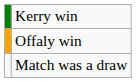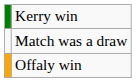rows swapped: Offaly win <-> Match was a draw
